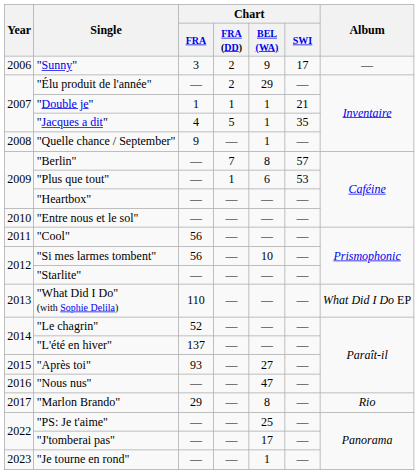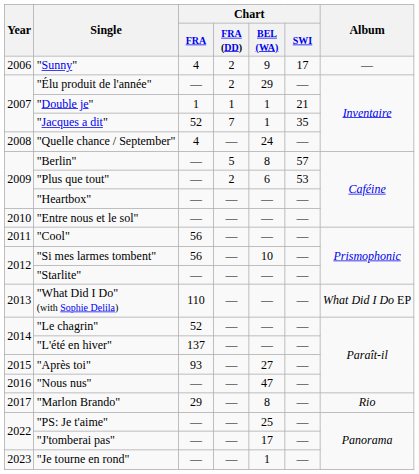"Sunny" | Chart / FRA: 3 -> 4
"Jacques a dit" | Chart / FRA: 4 -> 52
"Jacques a dit" | Chart / FRA (DD): 5 -> 7
"Quelle chance / September" | Chart / FRA: 9 -> 4
"Quelle chance / September" | Chart / BEL (WA): 1 -> 24
"Berlin" | Chart / FRA (DD): 7 -> 5
"Plus que tout" | Chart / FRA (DD): 1 -> 2
